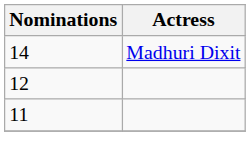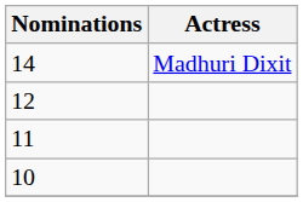+ row: 10
